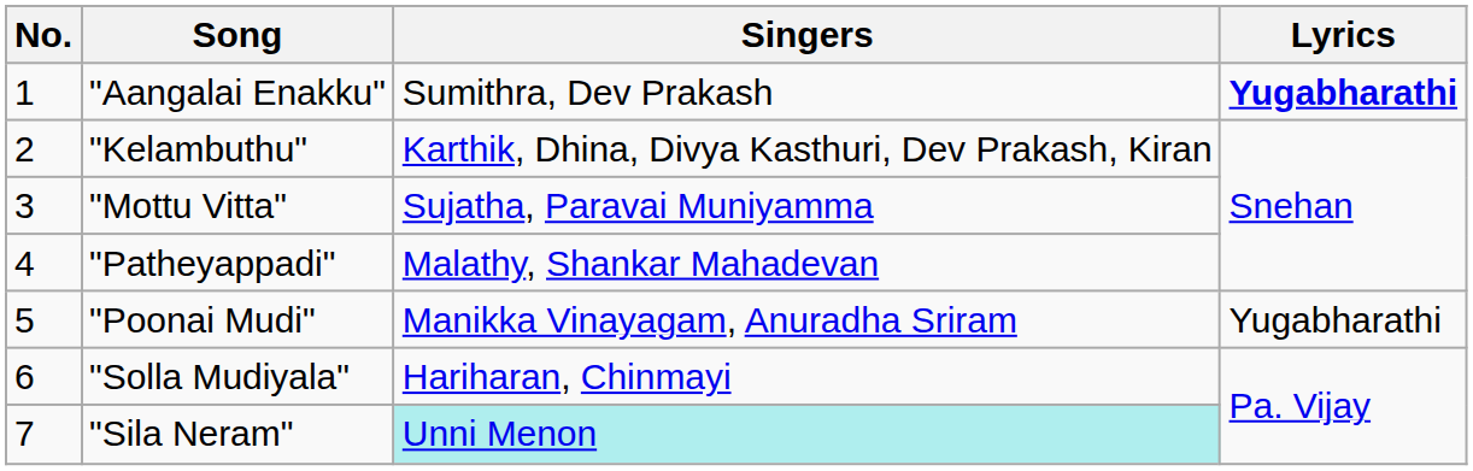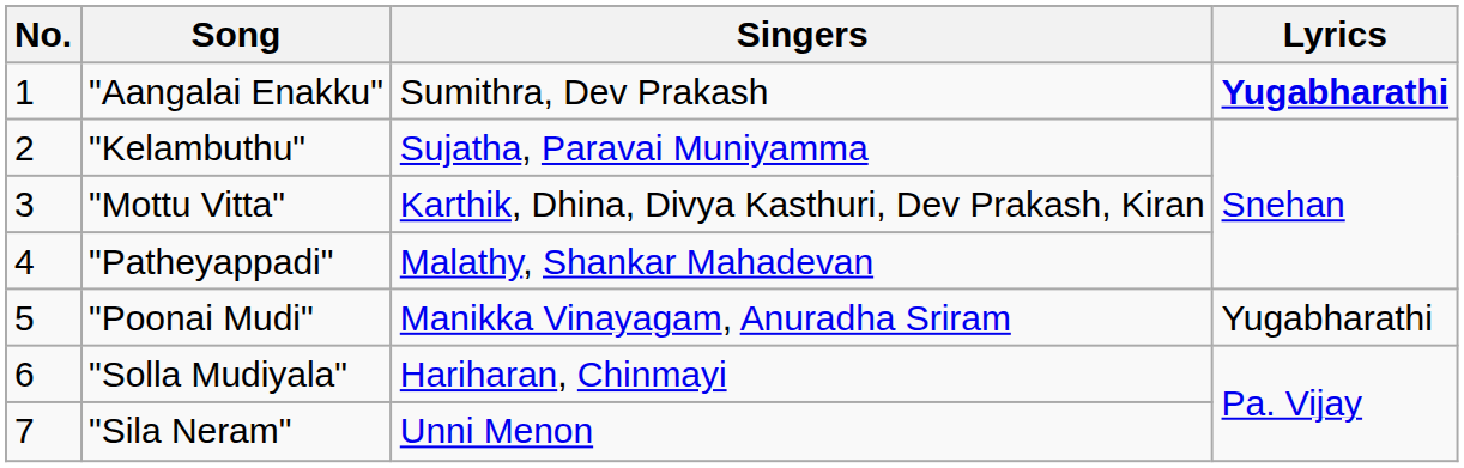"Kelambuthu" | Singers: Karthik, Dhina, Divya Kasthuri, Dev Prakash, Kiran -> Sujatha, Paravai Muniyamma
"Mottu Vitta" | Singers: Sujatha, Paravai Muniyamma -> Karthik, Dhina, Divya Kasthuri, Dev Prakash, Kiran
"Sila Neram" | Singers: paleturquoise background -> no background
